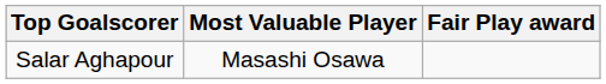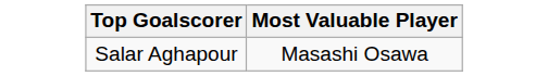- column: Fair Play award
